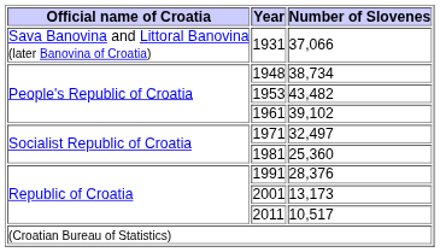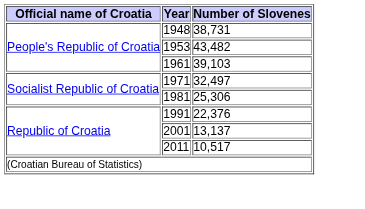- row: Sava Banovina and Littoral Banovina (later Banovina of Croatia) | 1931 | 37,066
1948 | Number of Slovenes: 38,734 -> 38,731
1961 | Number of Slovenes: 39,102 -> 39,103
1981 | Number of Slovenes: 25,360 -> 25,306
1991 | Number of Slovenes: 28,376 -> 22,376
2001 | Number of Slovenes: 13,173 -> 13,137
